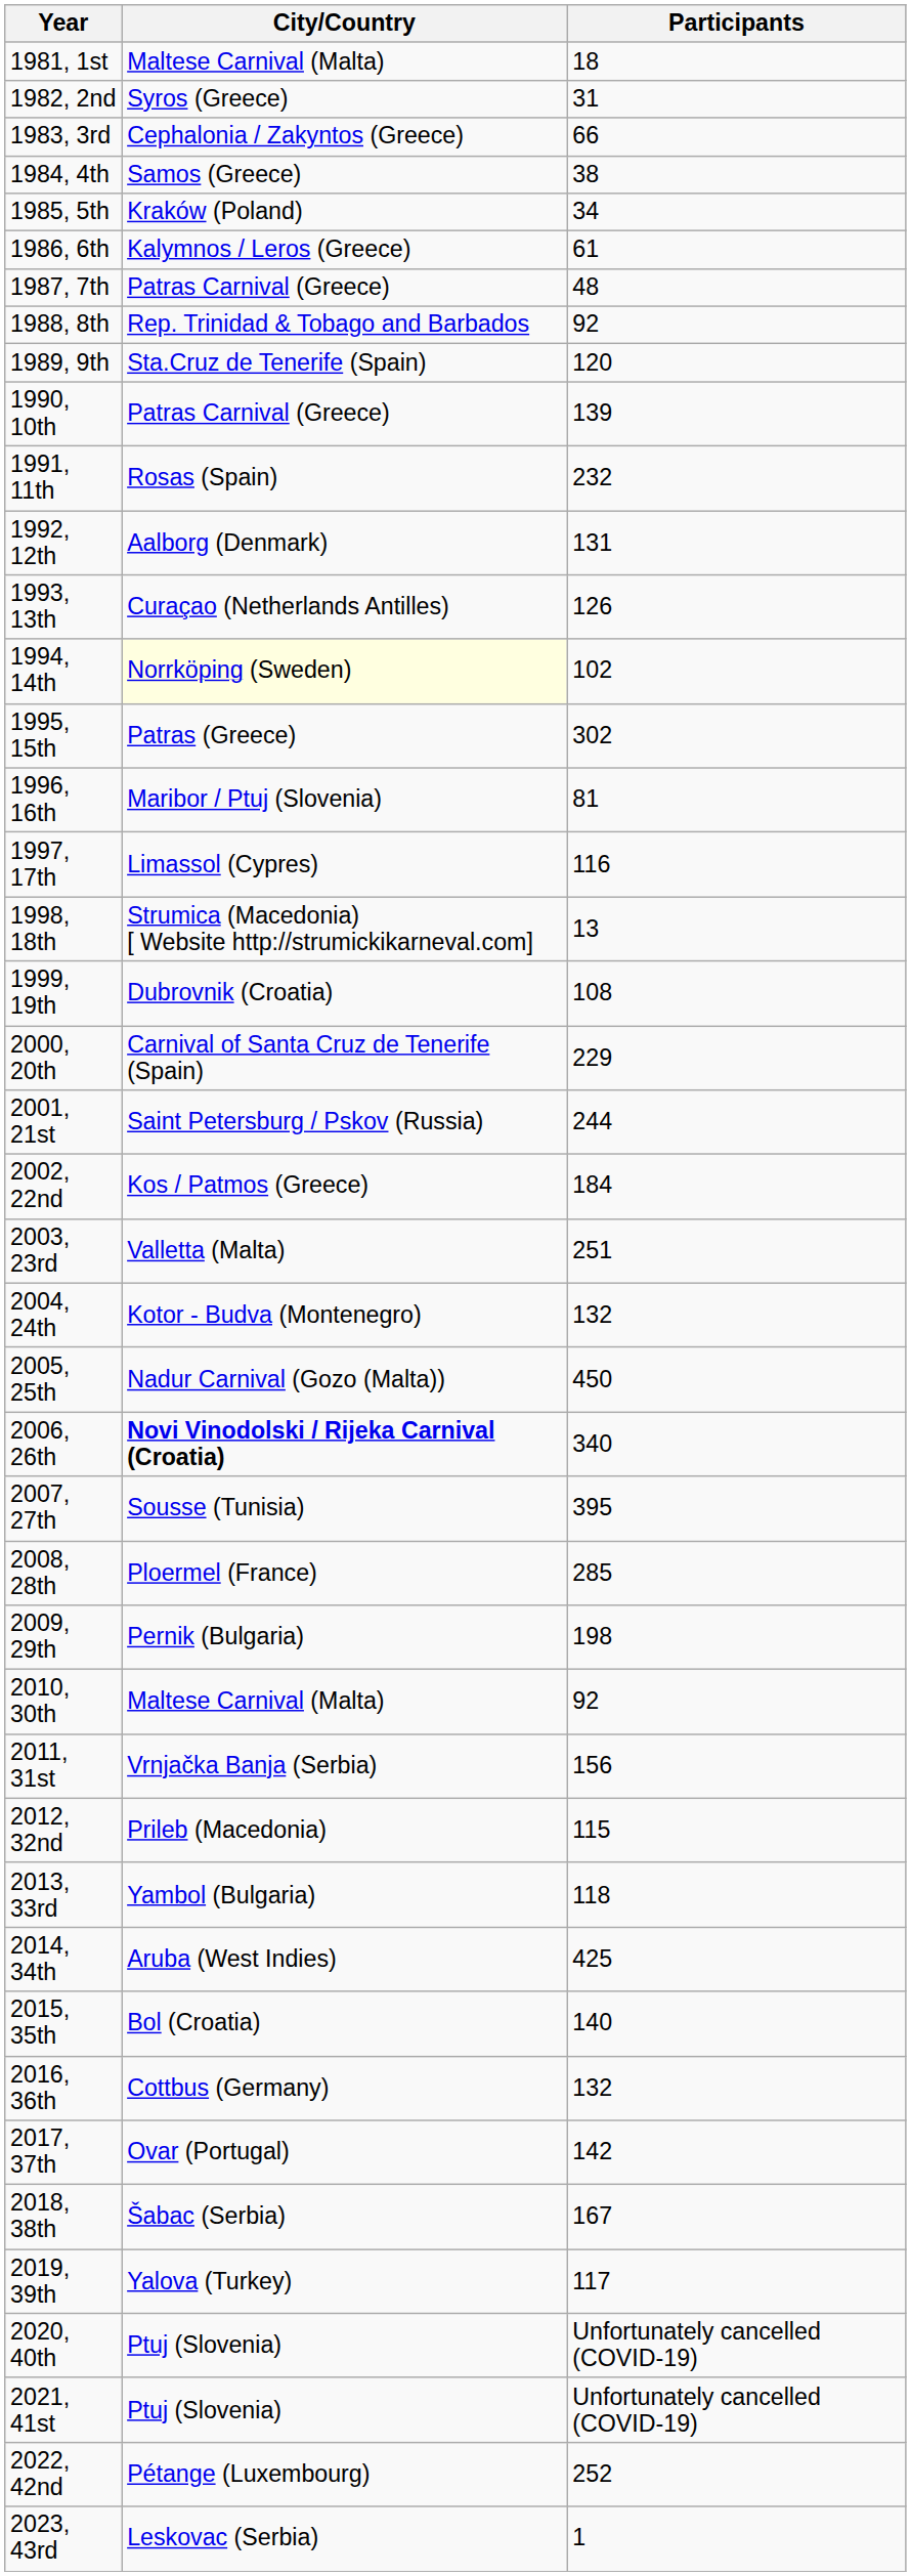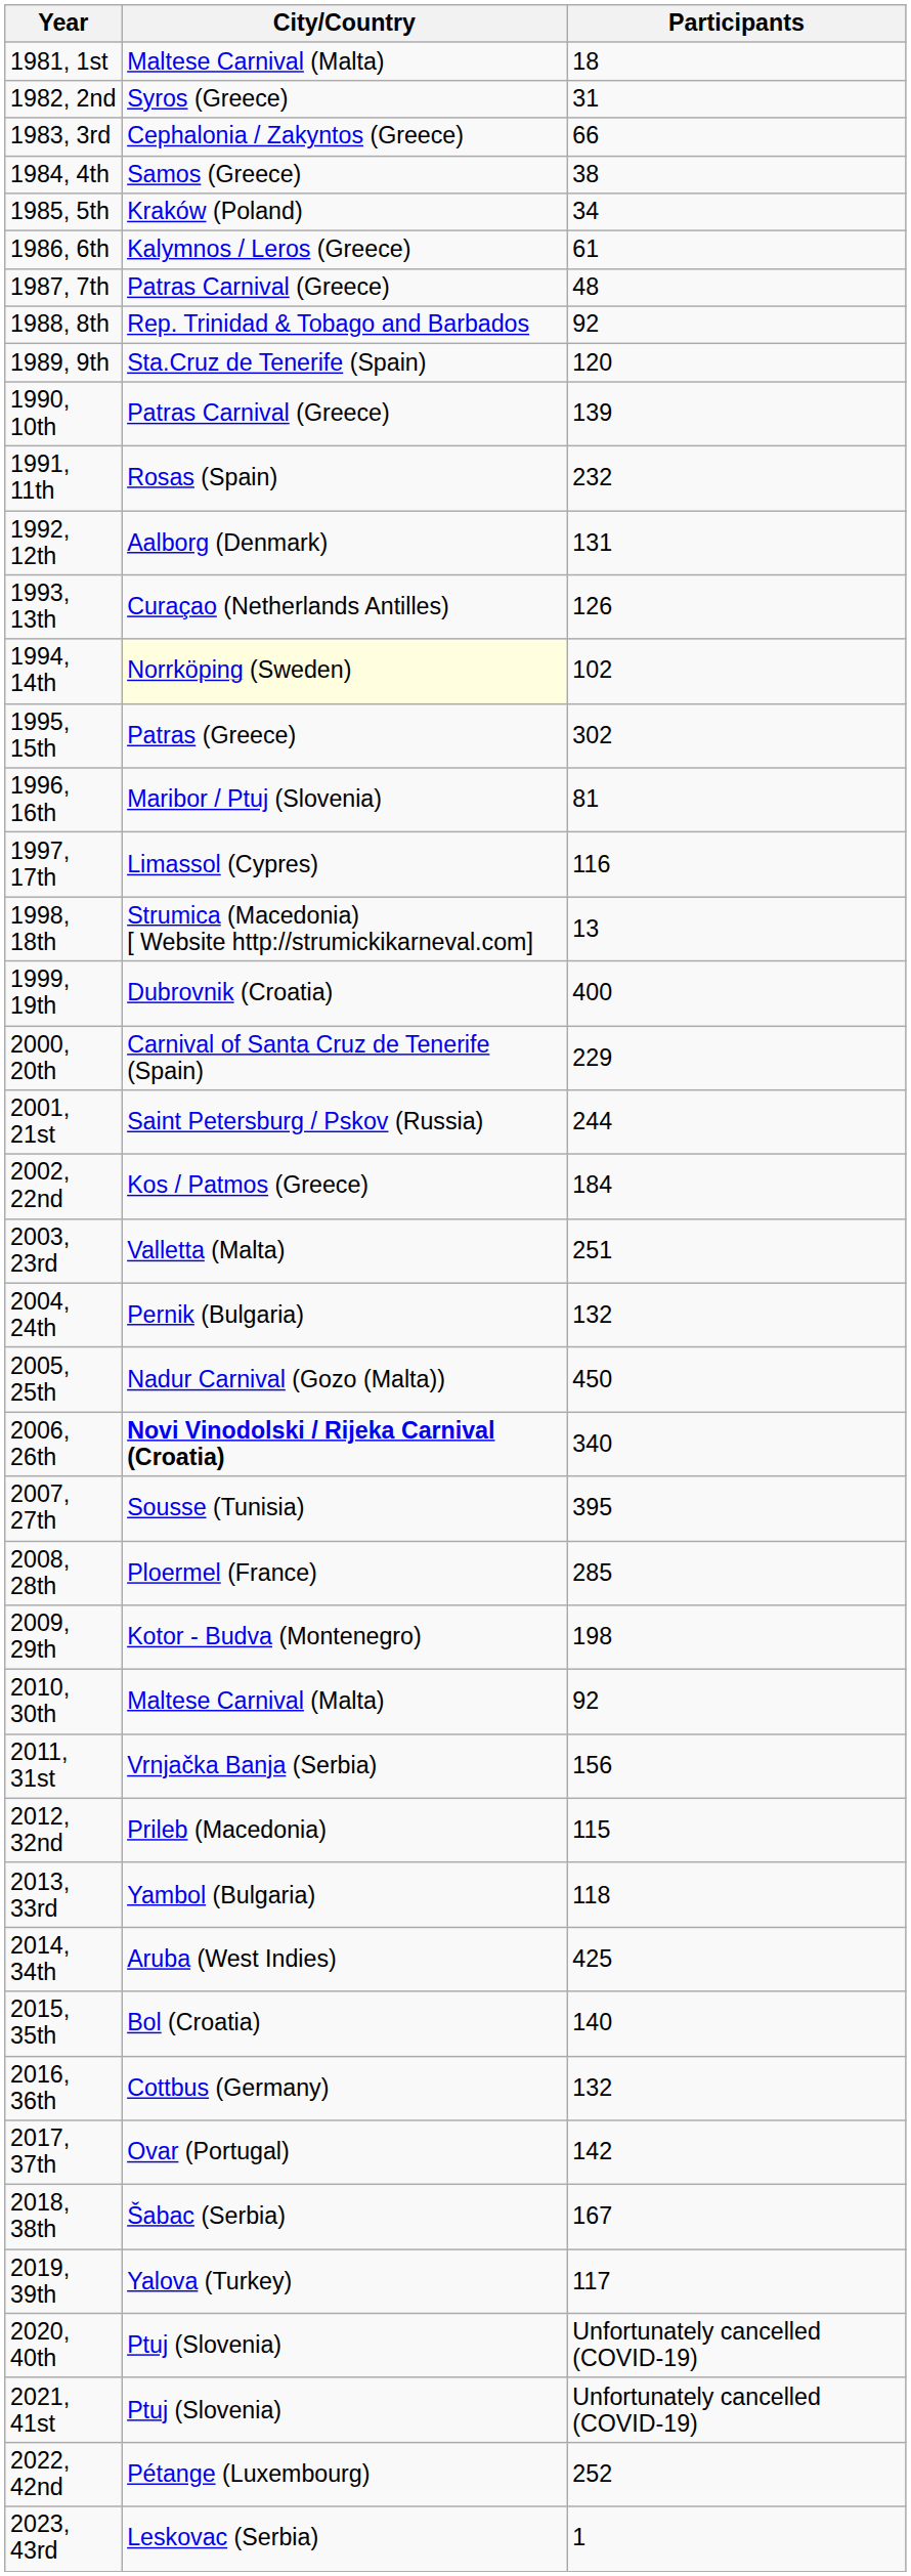1999, 19th | Participants: 108 -> 400
2004, 24th | City/Country: Kotor - Budva (Montenegro) -> Pernik (Bulgaria)
2009, 29th | City/Country: Pernik (Bulgaria) -> Kotor - Budva (Montenegro)
